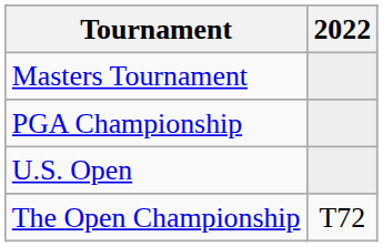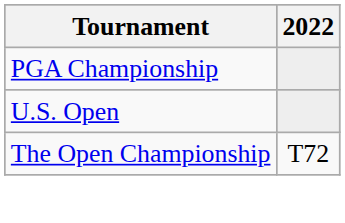- row: Masters Tournament
